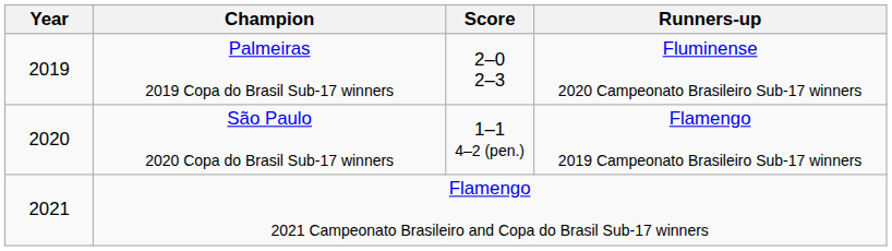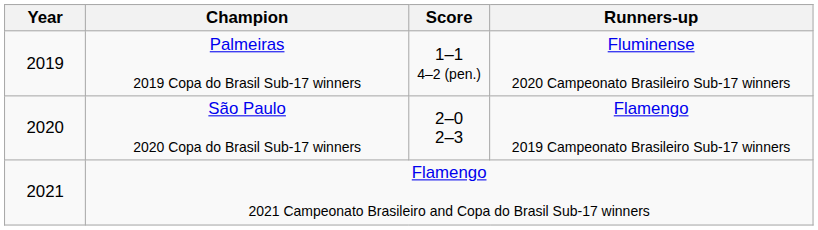Palmeiras 2019 Copa do Brasil Sub-17 winners | Score: 2–0 2–3 -> 1–1 4–2 (pen.)
São Paulo 2020 Copa do Brasil Sub-17 winners | Score: 1–1 4–2 (pen.) -> 2–0 2–3
